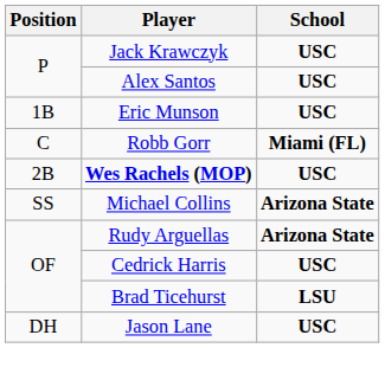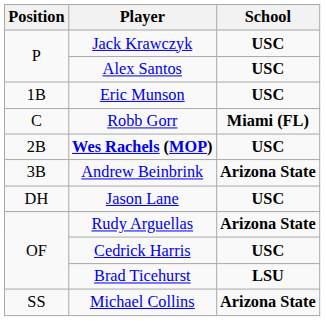+ row: 3B | Andrew Beinbrink | Arizona State
rows swapped: Michael Collins <-> Jason Lane
